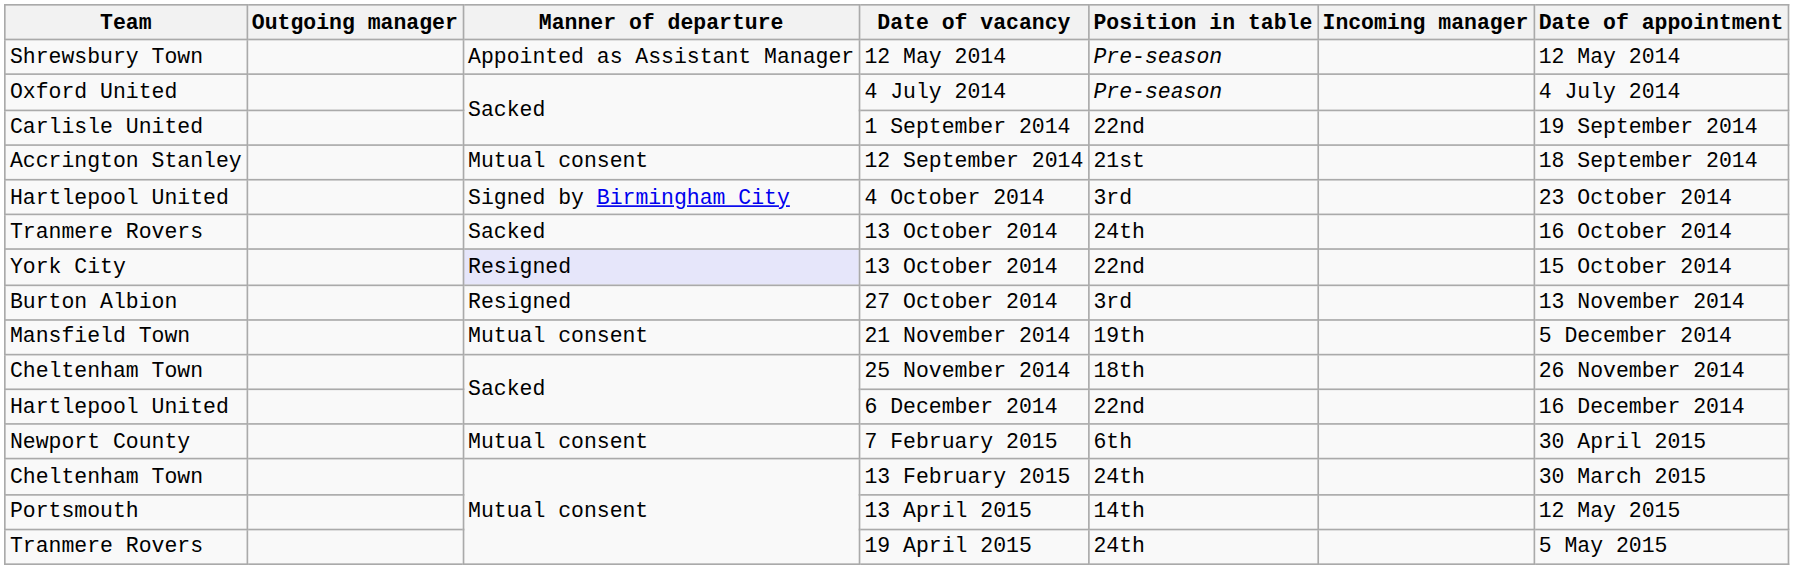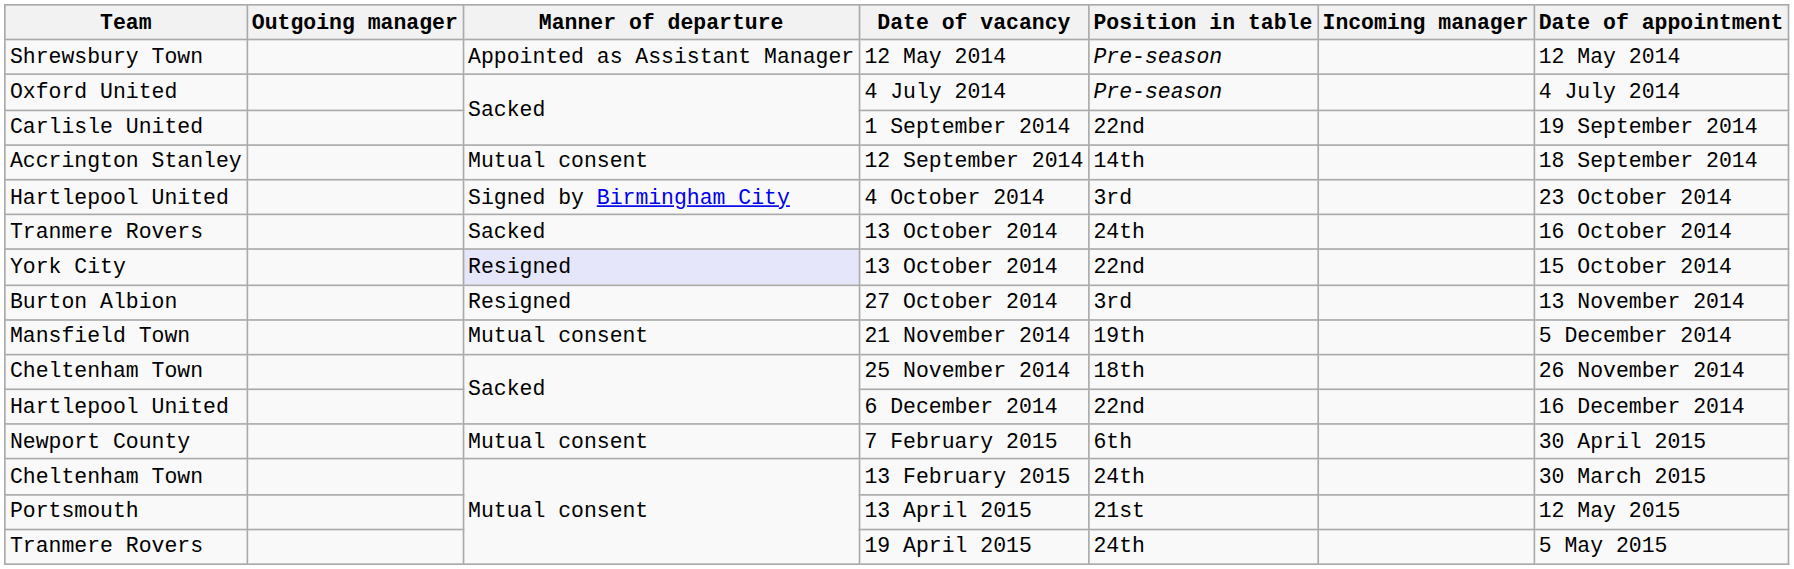12 September 2014 | Position in table: 21st -> 14th
13 April 2015 | Position in table: 14th -> 21st
